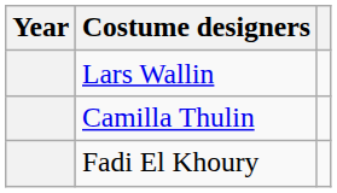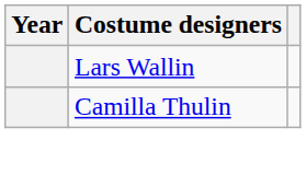- row: Fadi El Khoury
